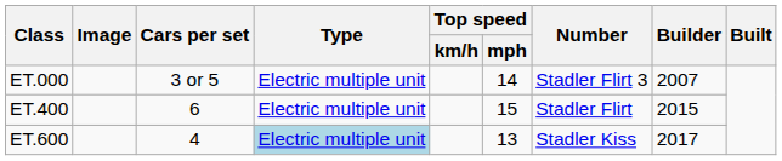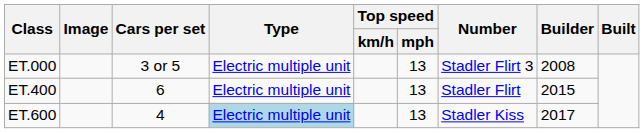ET.000 | Top speed / mph: 14 -> 13
ET.000 | Builder: 2007 -> 2008
ET.400 | Top speed / mph: 15 -> 13
